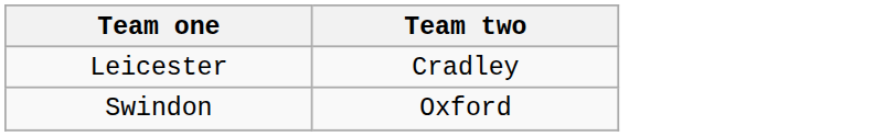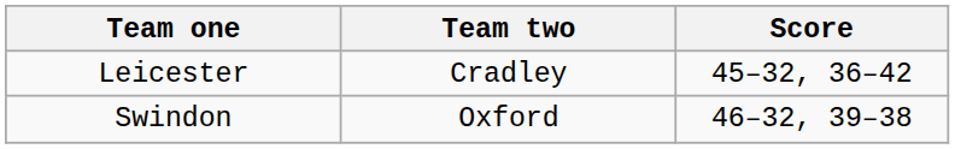+ column: Score | 45–32, 36–42 | 46–32, 39–38
